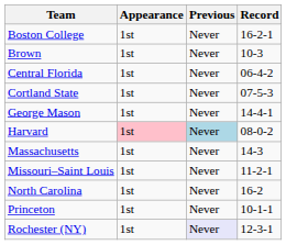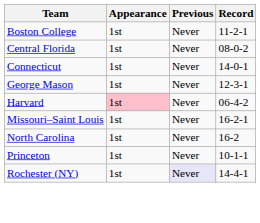Boston College | Record: 16-2-1 -> 11-2-1
- row: Brown | 1st | Never | 10-3
Central Florida | Record: 06-4-2 -> 08-0-2
+ row: Connecticut | 1st | Never | 14-0-1
- row: Cortland State | 1st | Never | 07-5-3
George Mason | Record: 14-4-1 -> 12-3-1
Harvard | Previous: lightblue background -> no background
Harvard | Record: 08-0-2 -> 06-4-2
- row: Massachusetts | 1st | Never | 14-3
Missouri–Saint Louis | Record: 11-2-1 -> 16-2-1
Rochester (NY) | Record: 12-3-1 -> 14-4-1
